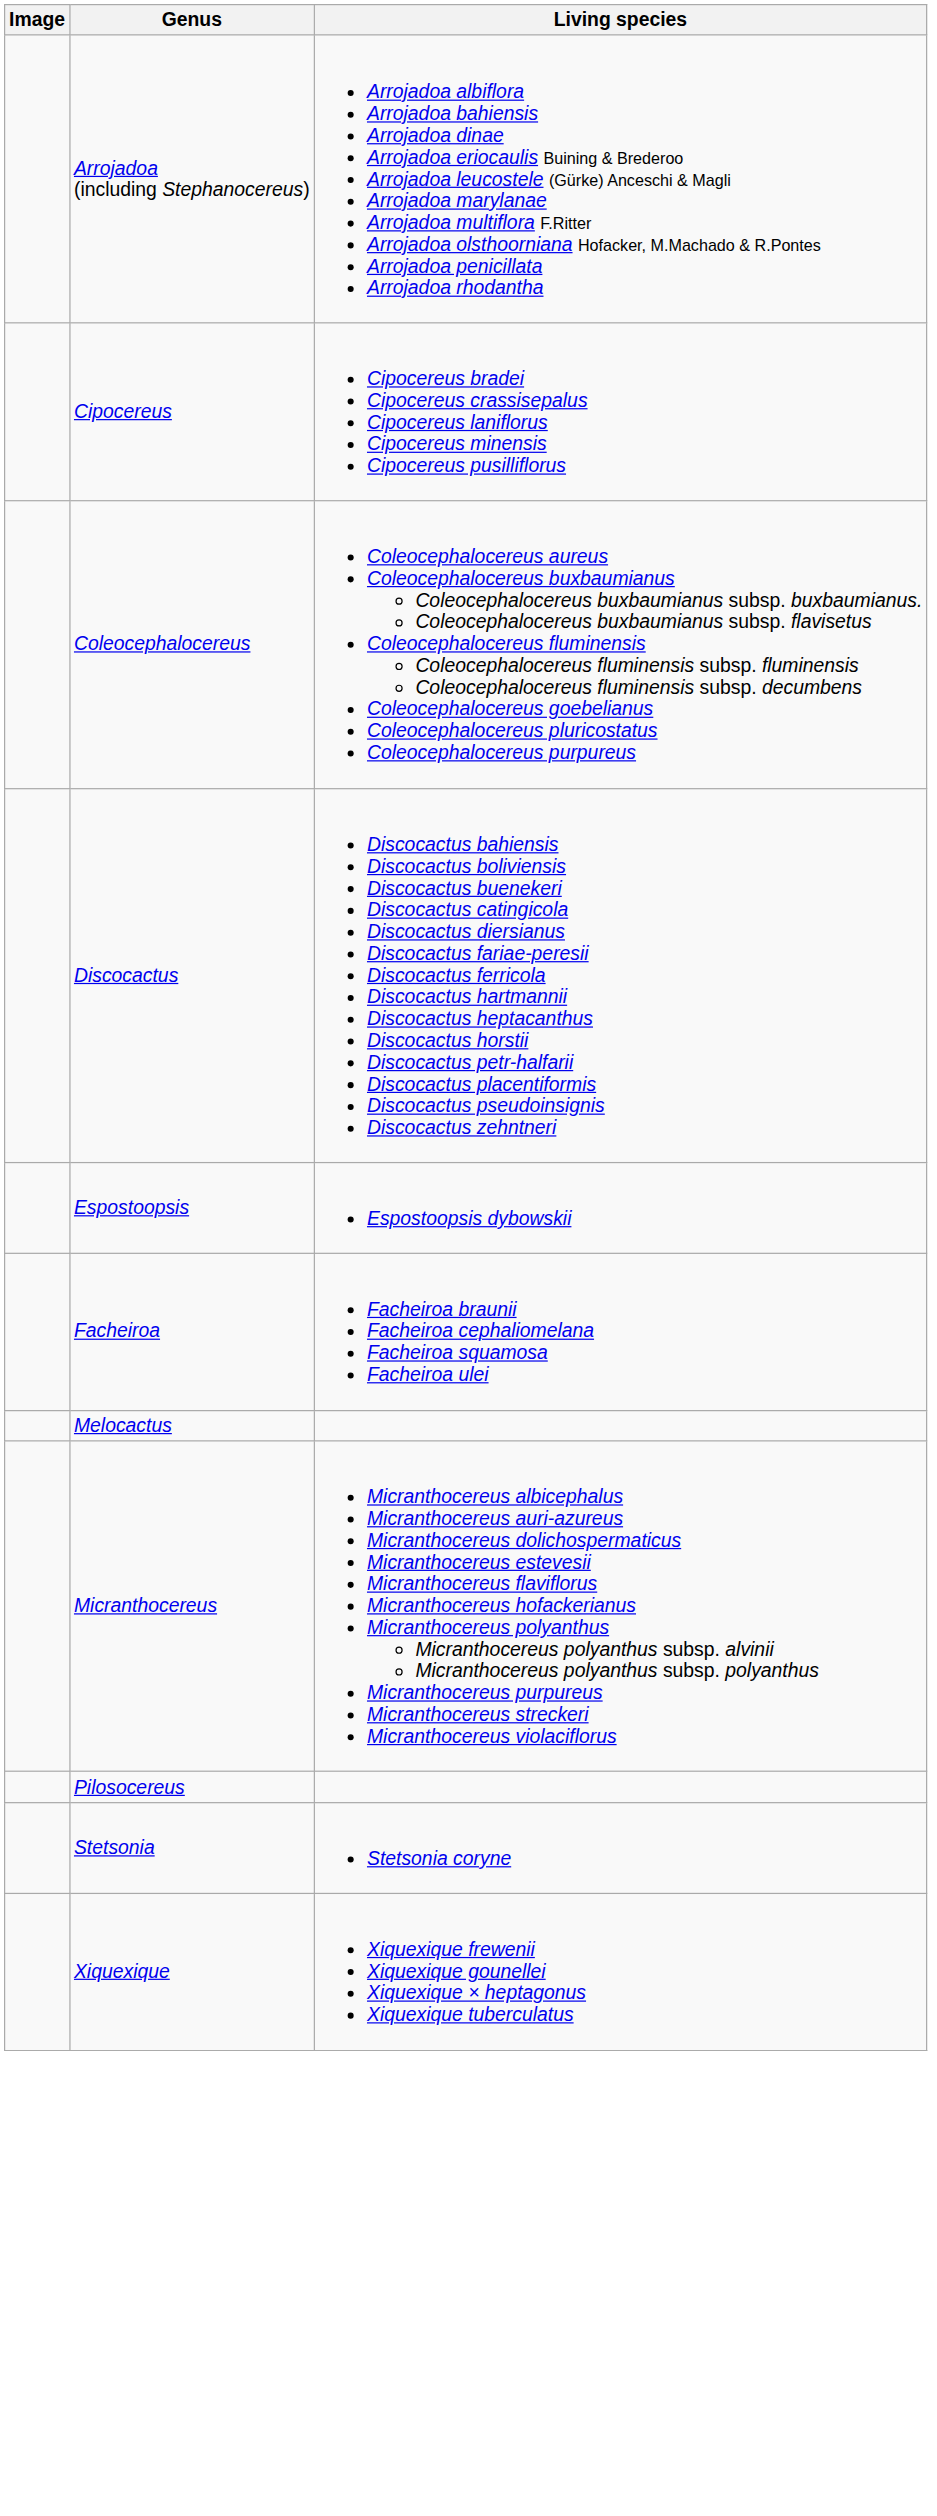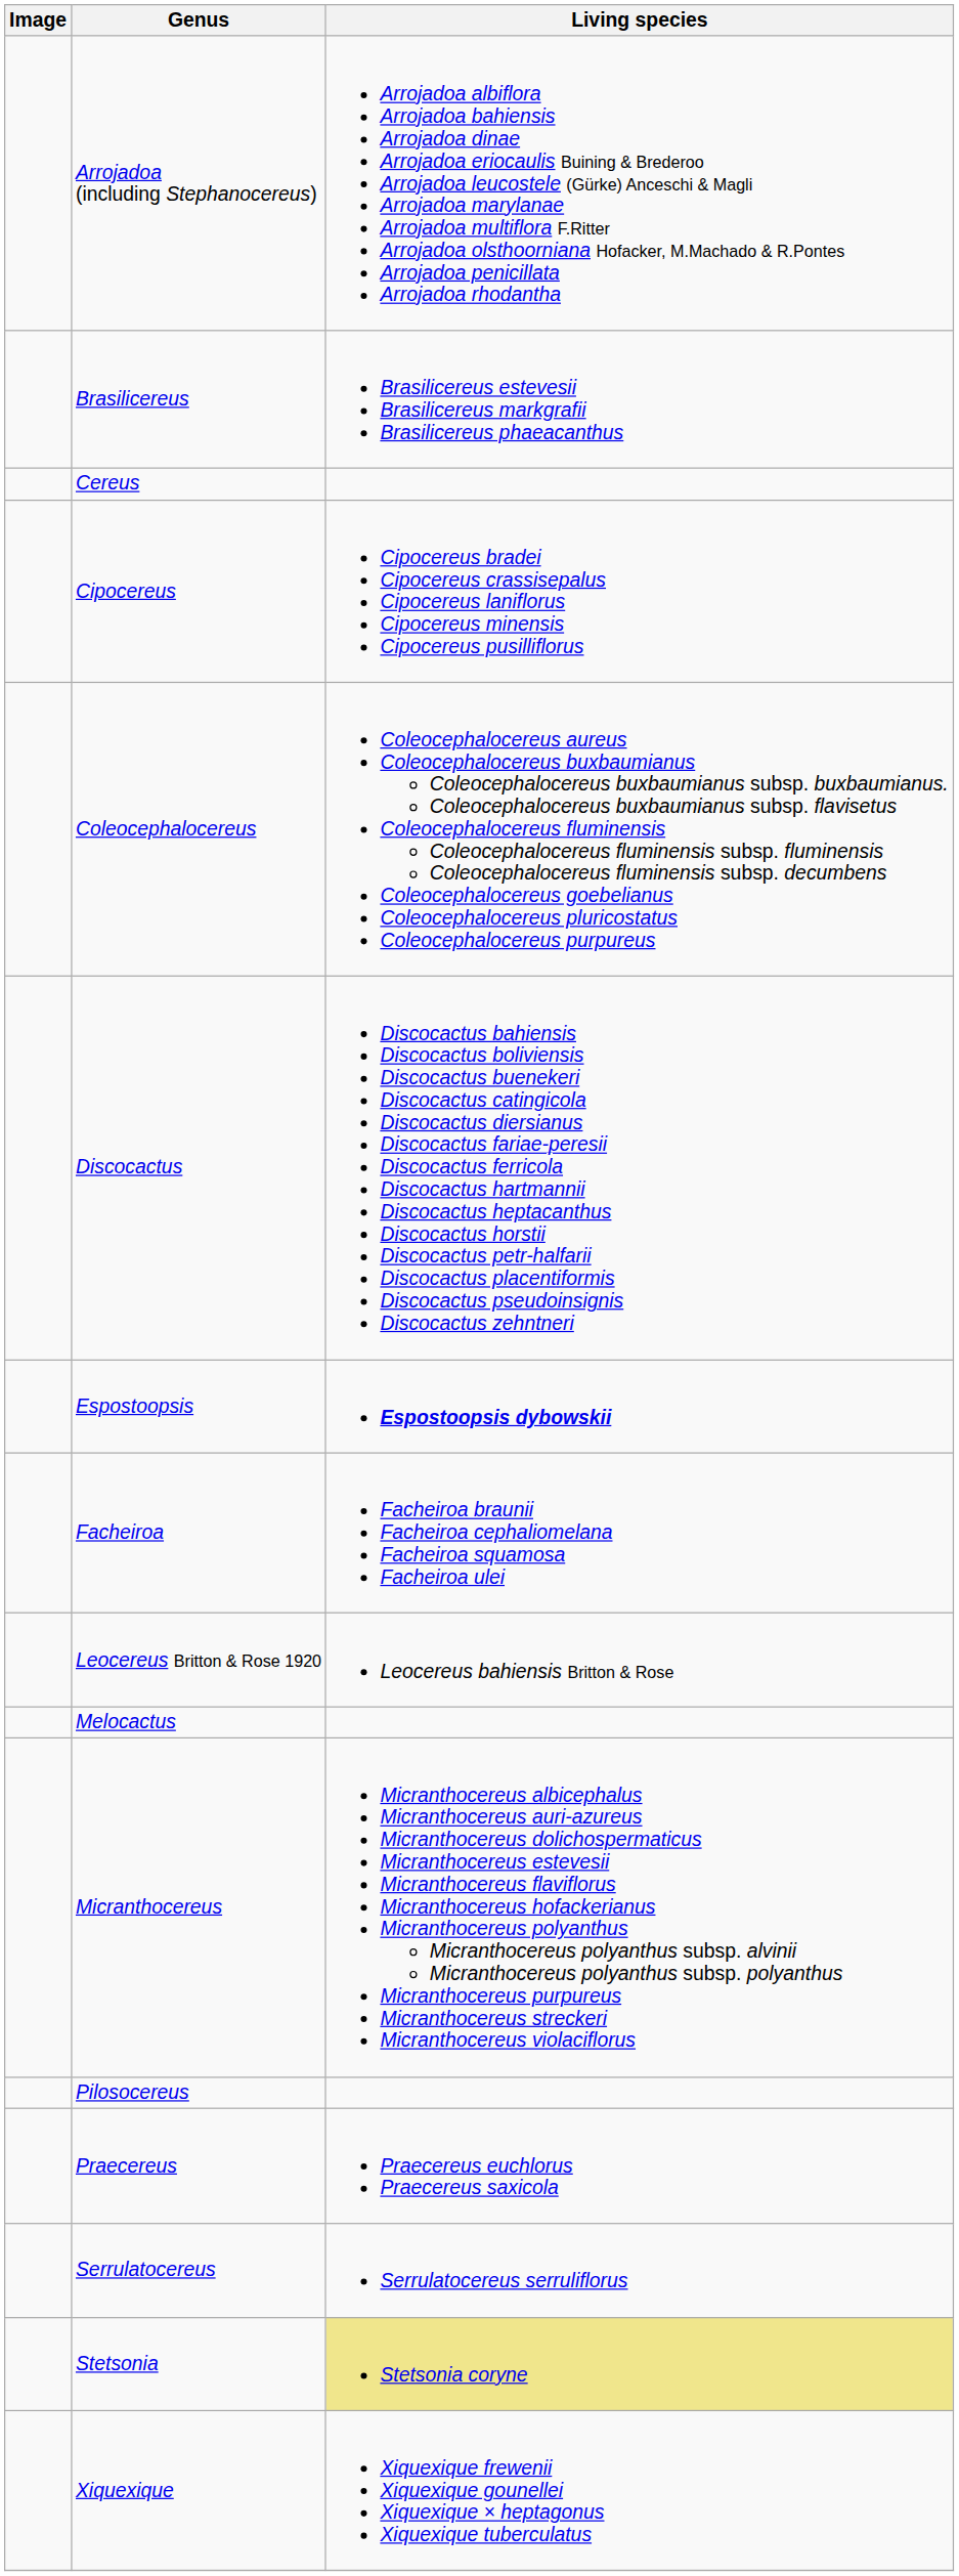+ row: Brasilicereus | Brasilicereus estevesii Brasilicereus markgrafii Brasilicereus phaeacanthus
+ row: Cereus
Espostoopsis | Living species: normal -> bold
+ row: Leocereus Britton & Rose 1920 | Leocereus bahiensis Britton & Rose
+ row: Praecereus | Praecereus euchlorus Praecereus saxicola
+ row: Serrulatocereus | Serrulatocereus serruliflorus
Stetsonia | Living species: no background -> khaki background
